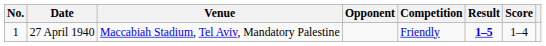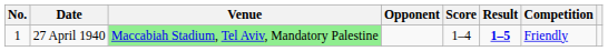columns swapped: Score <-> Competition
27 April 1940 | Venue: no background -> lightgreen background
